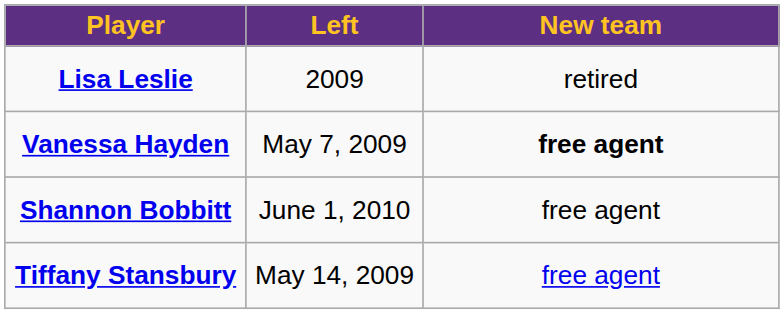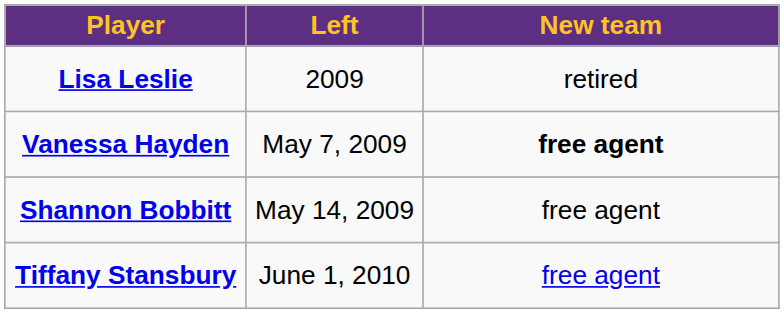Shannon Bobbitt | Left: June 1, 2010 -> May 14, 2009
Tiffany Stansbury | Left: May 14, 2009 -> June 1, 2010
